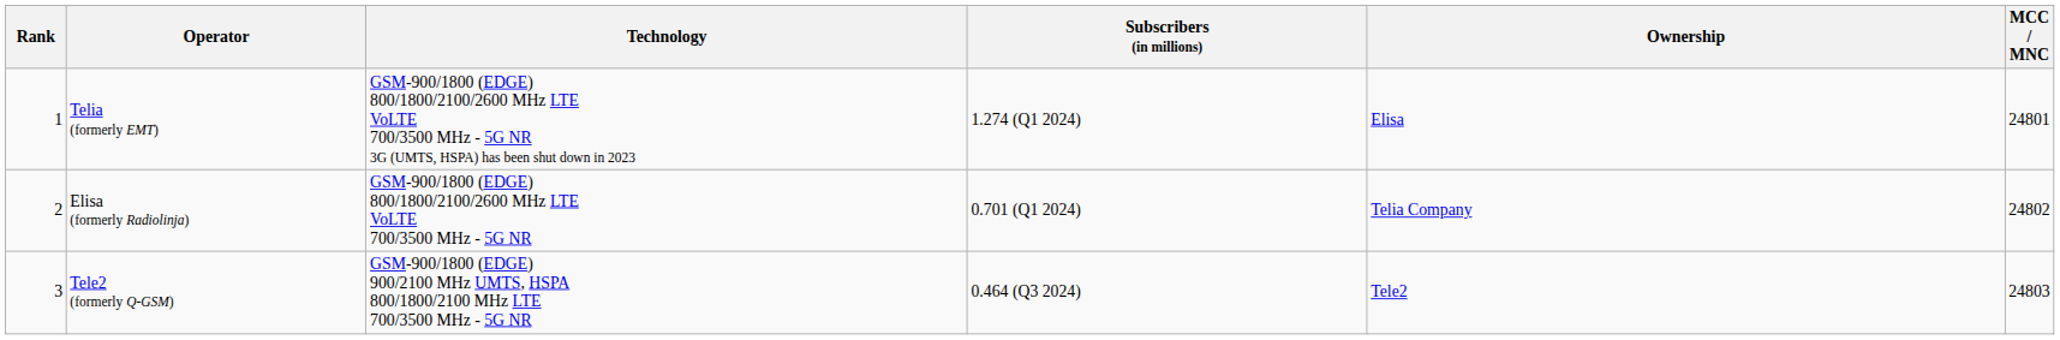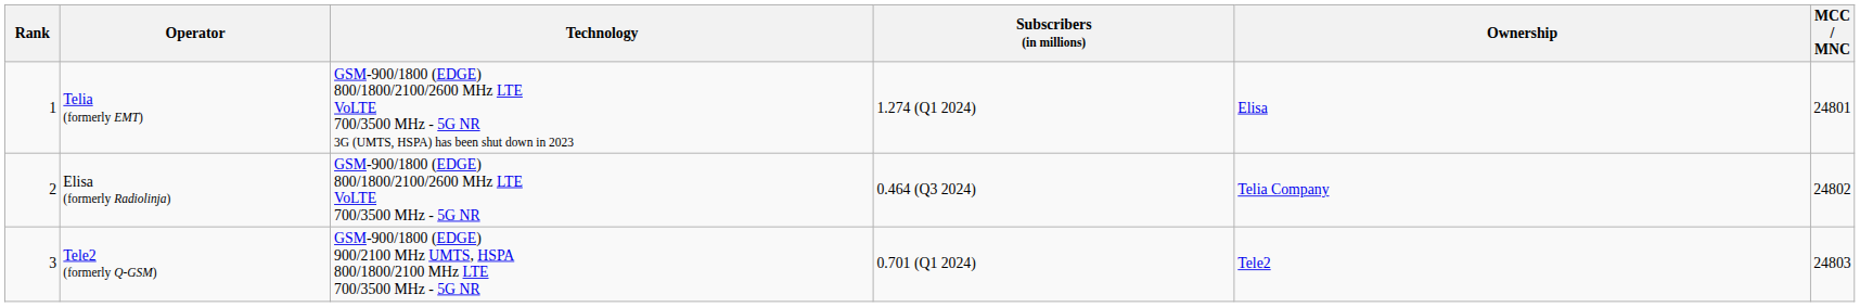Elisa (formerly Radiolinja) | Subscribers (in millions): 0.701 (Q1 2024) -> 0.464 (Q3 2024)
Tele2 (formerly Q-GSM) | Subscribers (in millions): 0.464 (Q3 2024) -> 0.701 (Q1 2024)
